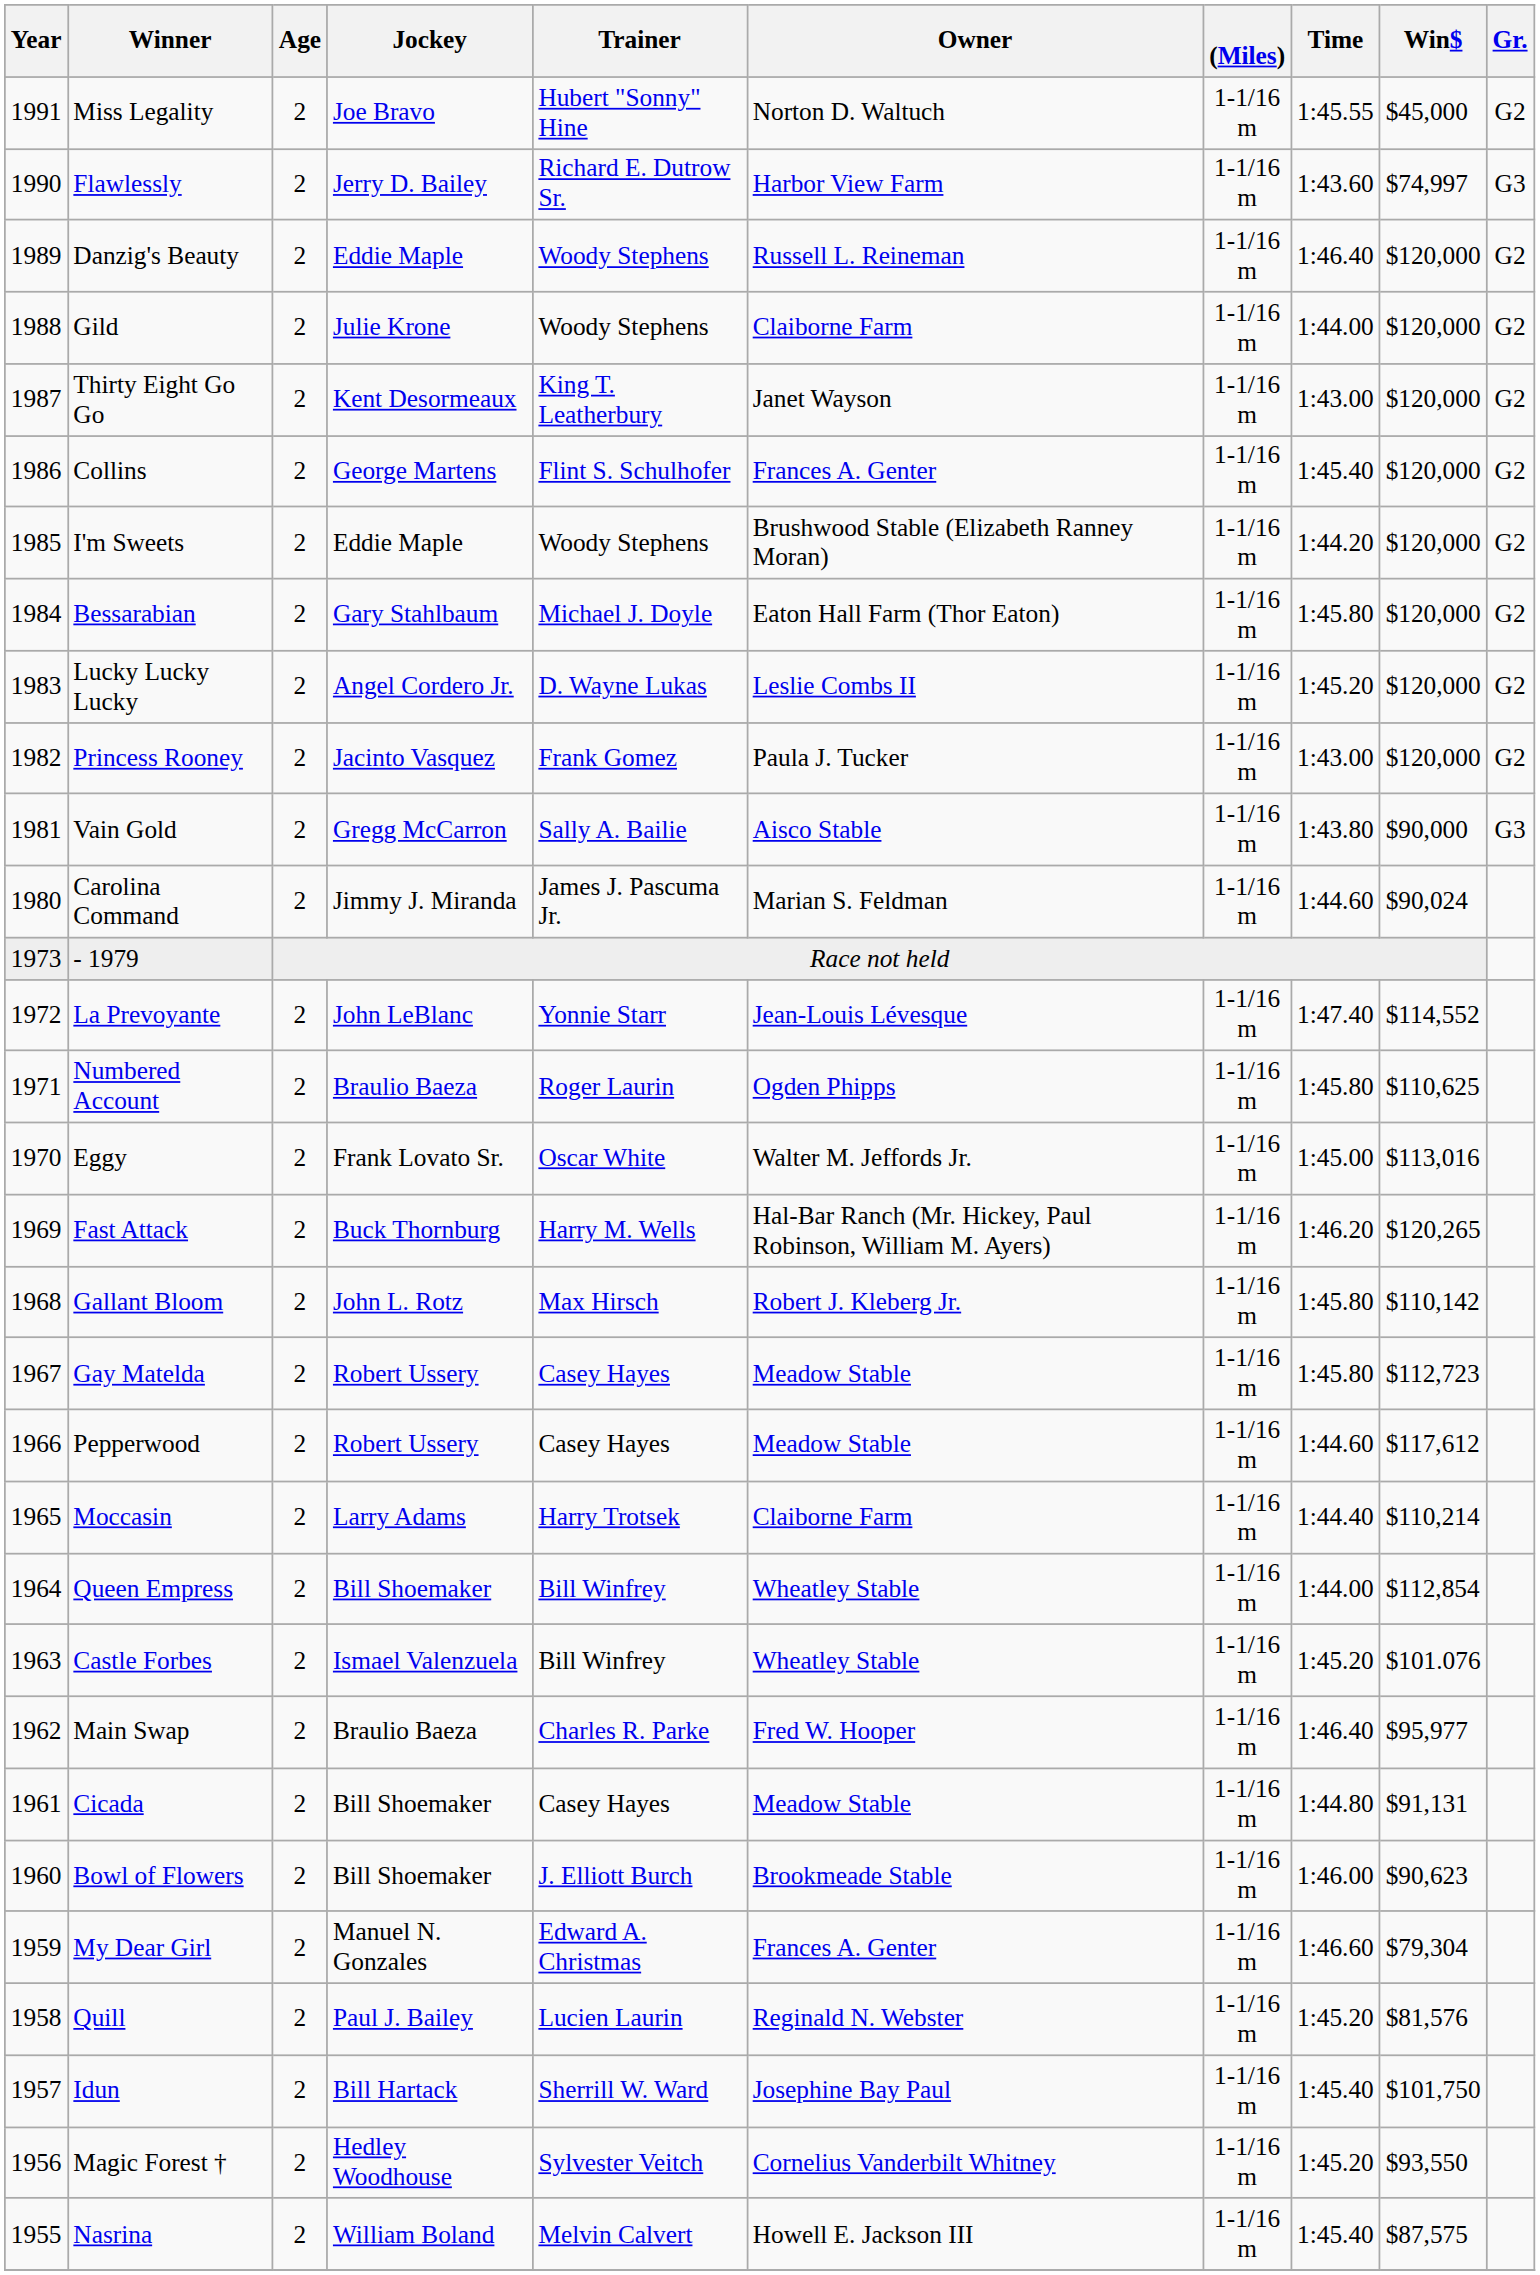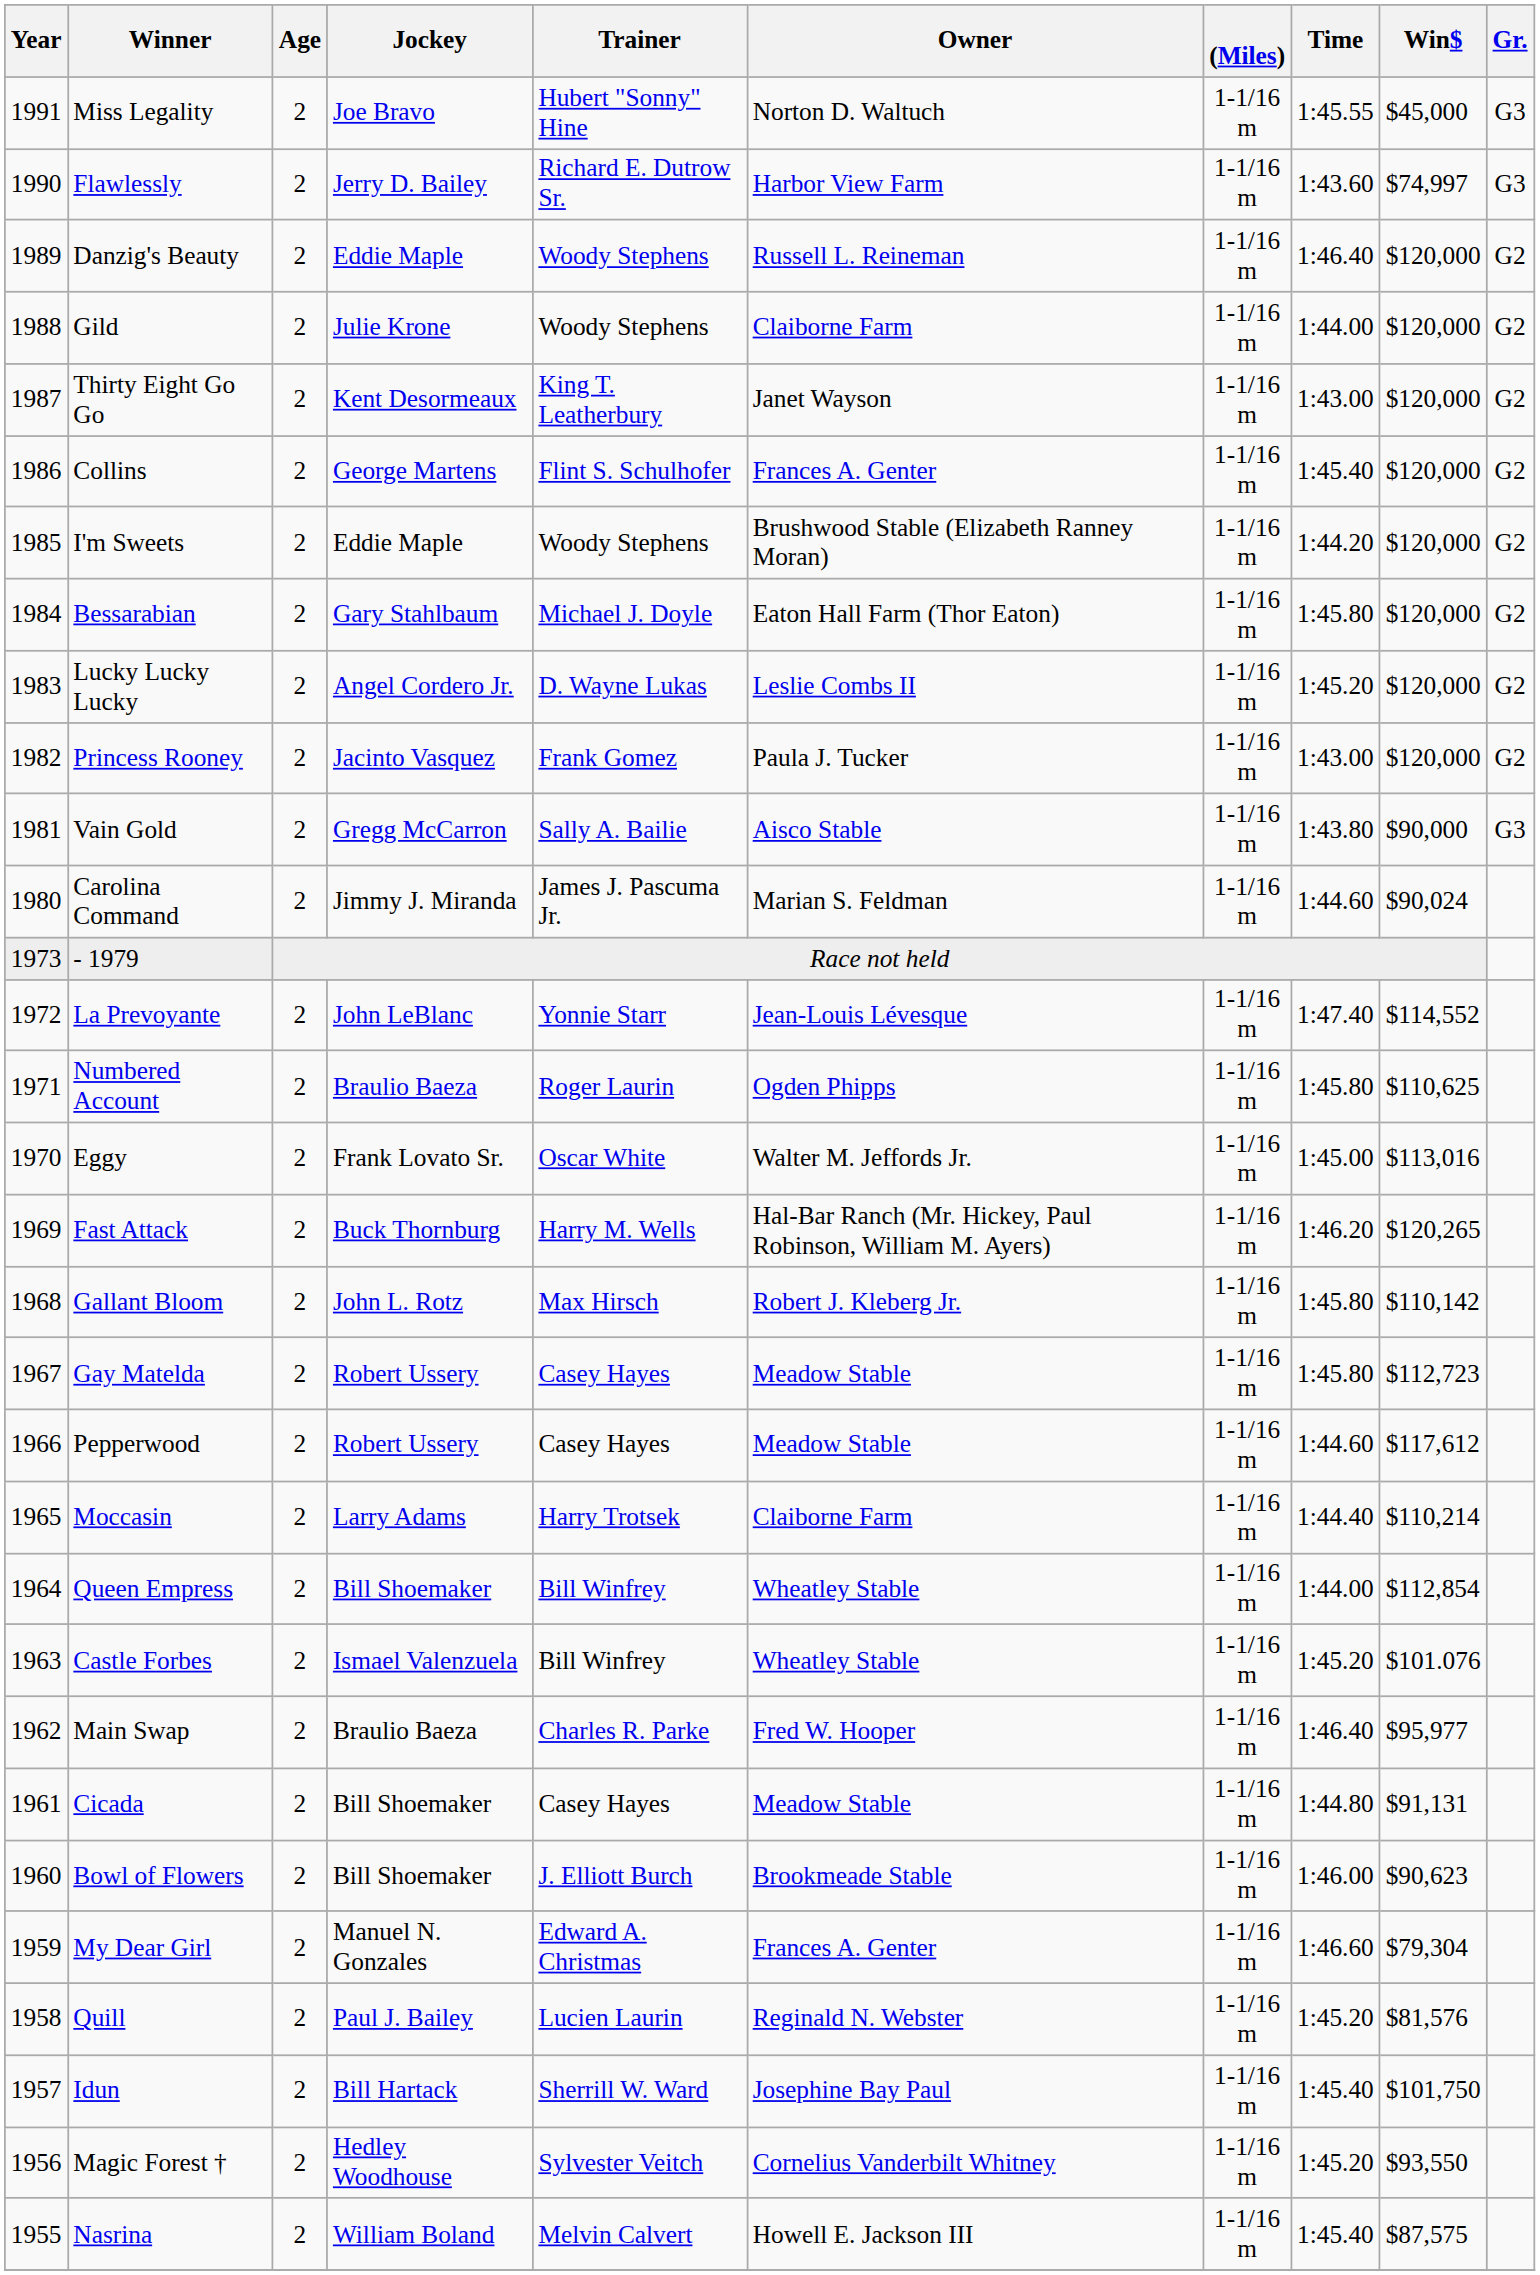Miss Legality | Gr.: G2 -> G3
